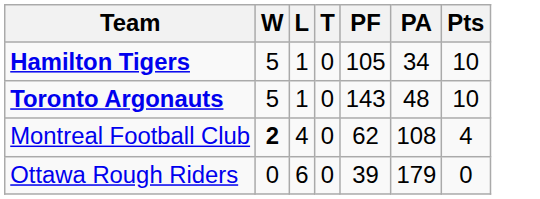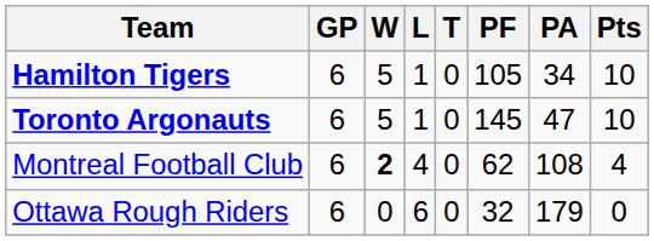+ column: GP | 6 | 6 | 6 | 6
Toronto Argonauts | PF: 143 -> 145
Toronto Argonauts | PA: 48 -> 47
Ottawa Rough Riders | PF: 39 -> 32
